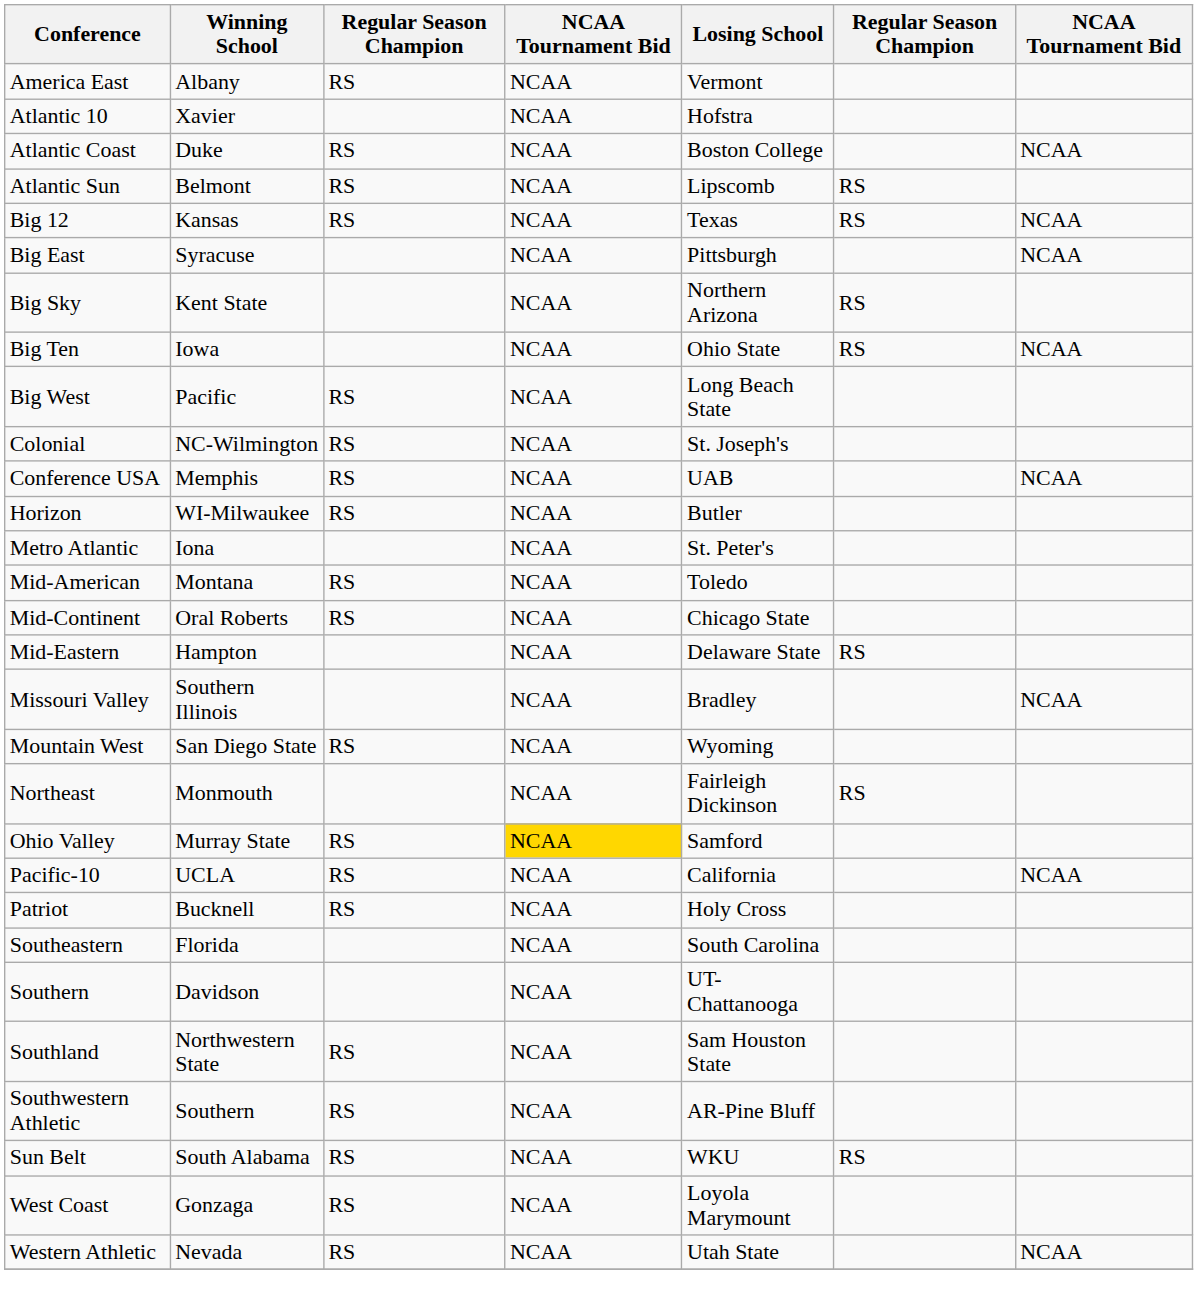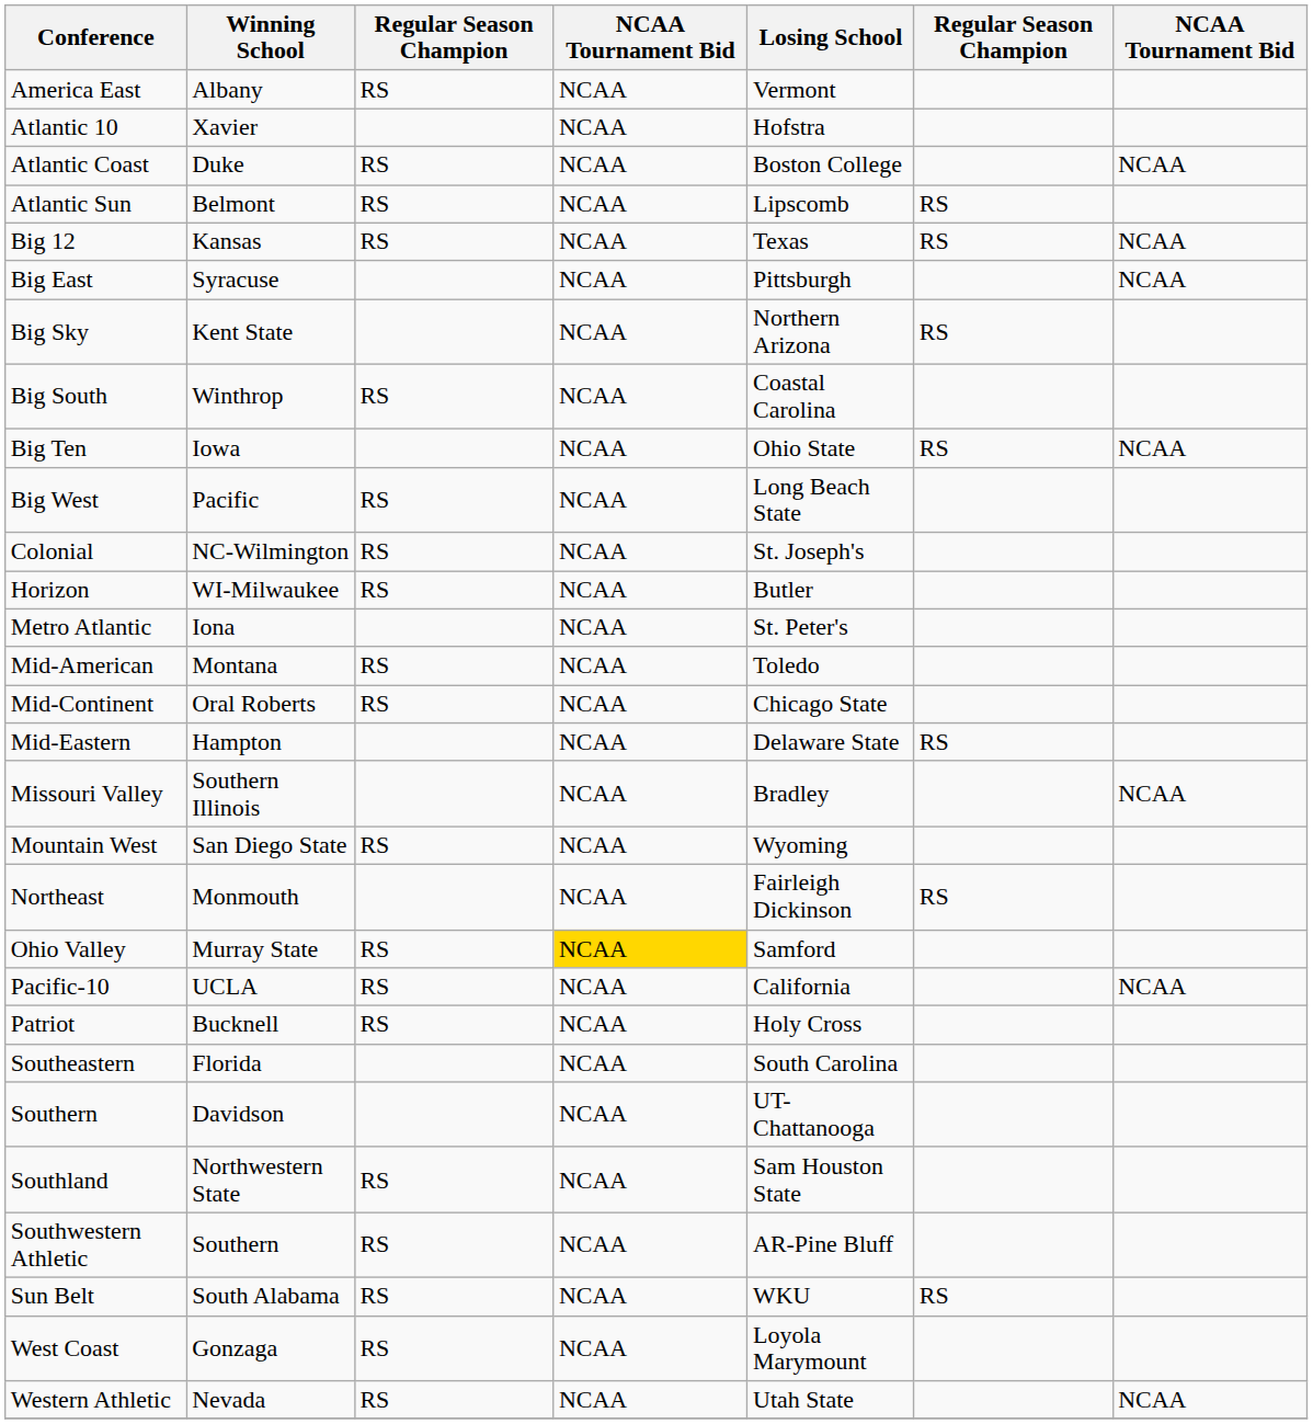+ row: Big South | Winthrop | RS | NCAA | Coastal Carolina
- row: Conference USA | Memphis | RS | NCAA | UAB | NCAA
